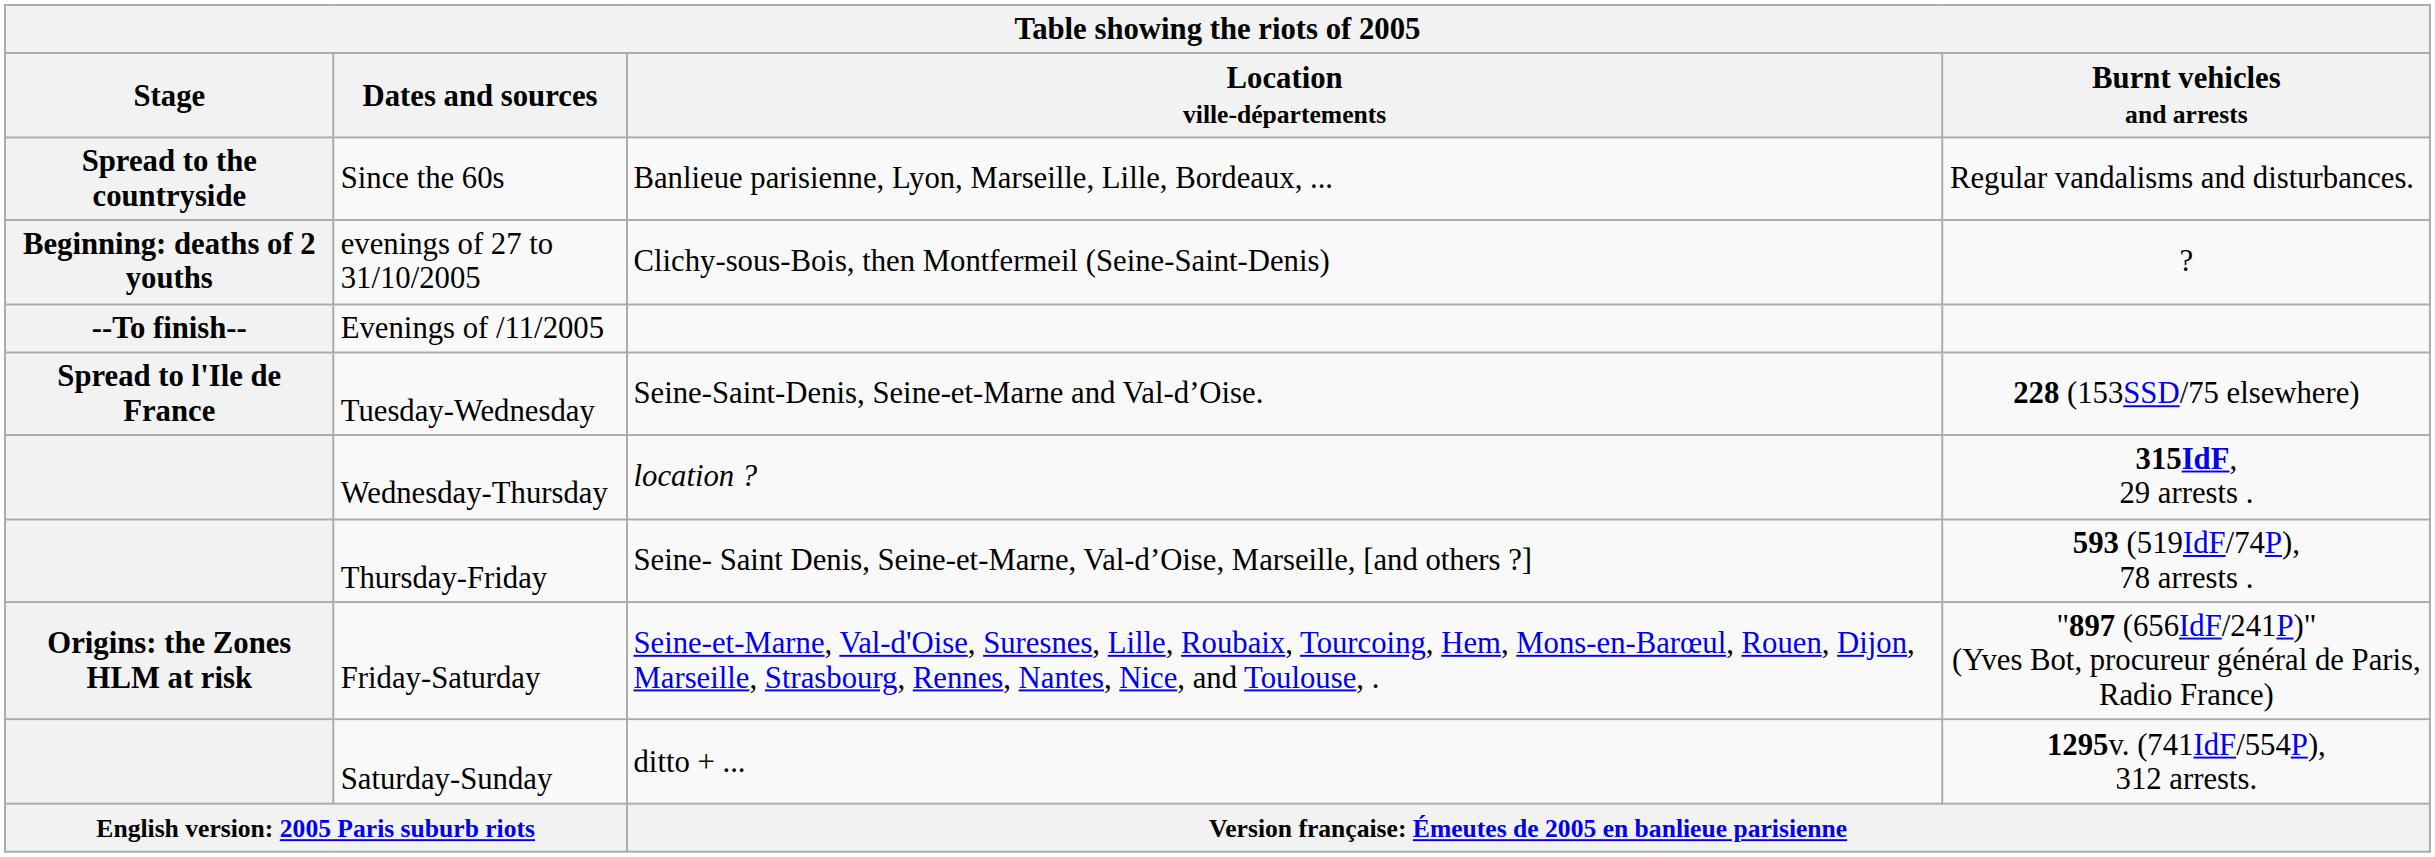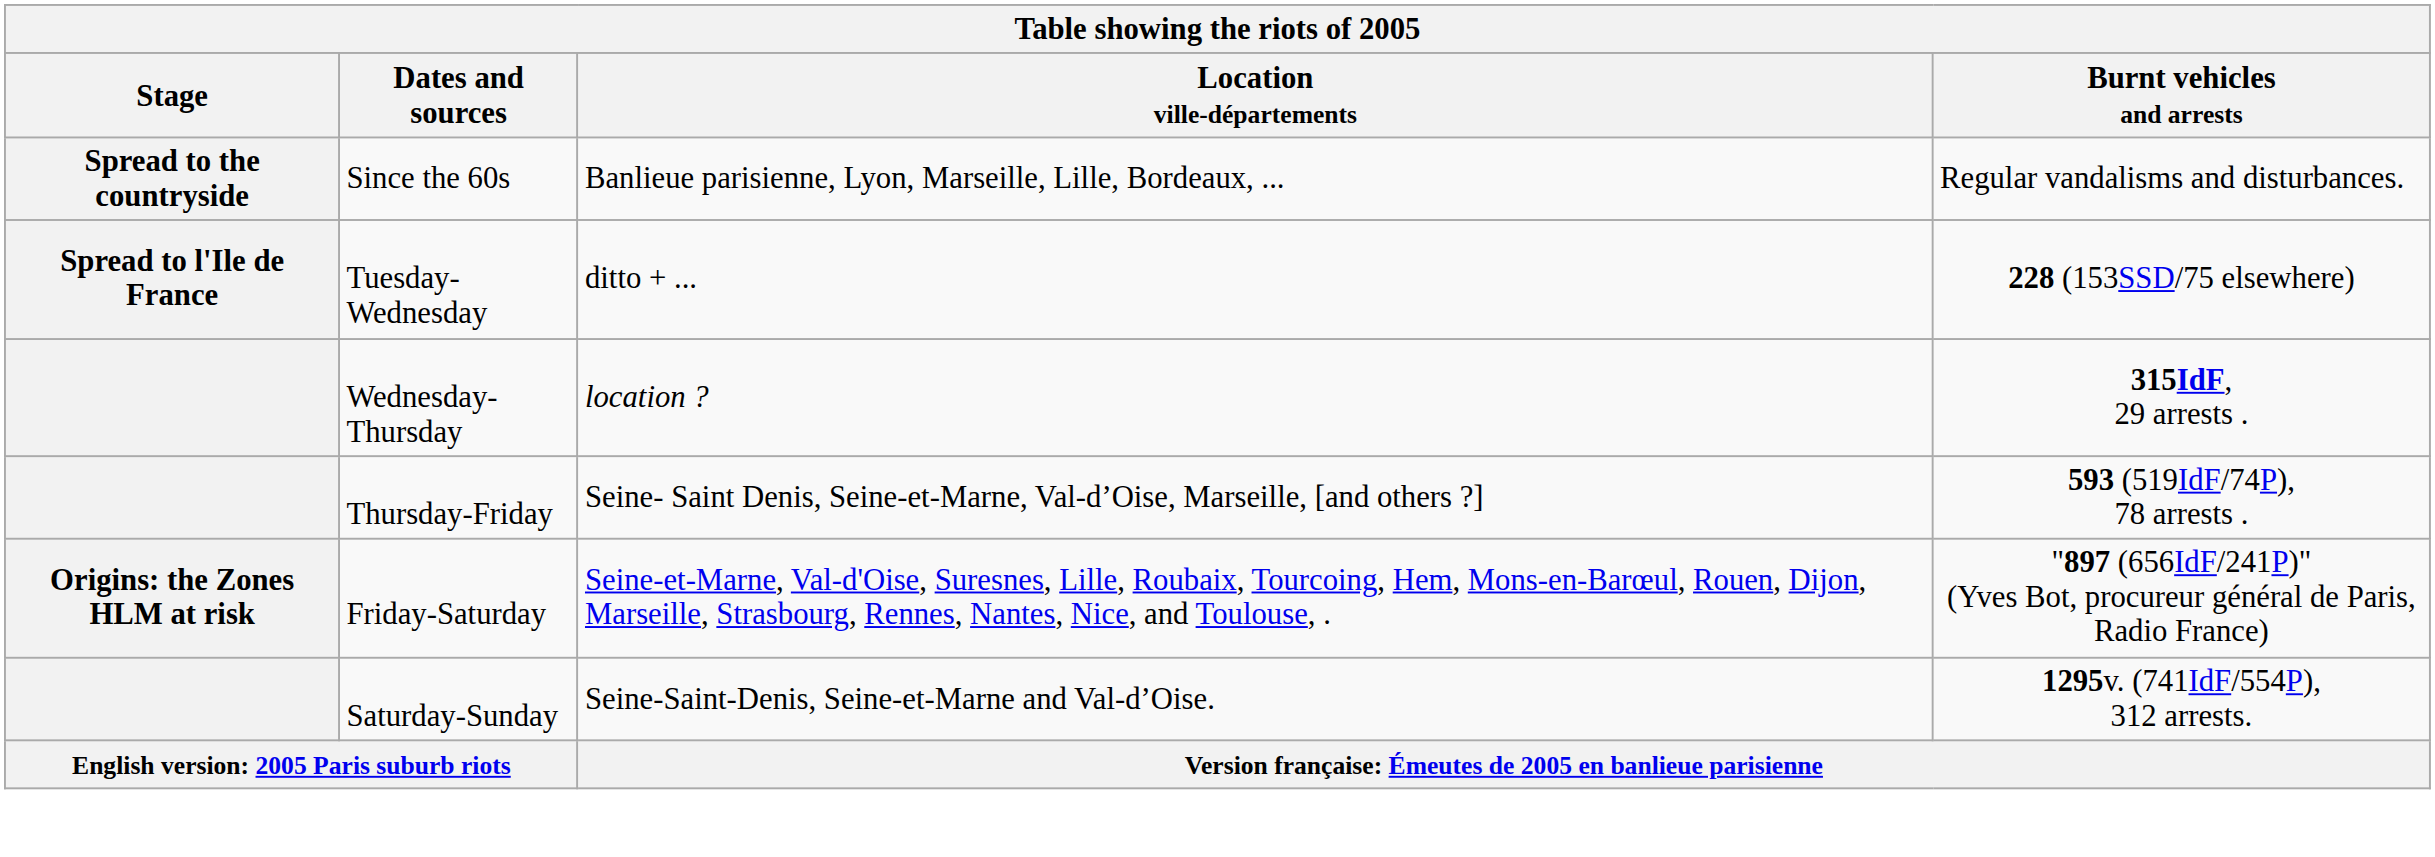- row: Beginning: deaths of 2 youths | evenings of 27 to 31/10/2005 | Clichy-sous-Bois, then Montfermeil (Seine-Saint-Denis) | ?
- row: --To finish-- | Evenings of /11/2005
Tuesday-Wednesday | Location ville-départements: Seine-Saint-Denis, Seine-et-Marne and Val-d’Oise. -> ditto + ...
Saturday-Sunday | Location ville-départements: ditto + ... -> Seine-Saint-Denis, Seine-et-Marne and Val-d’Oise.
